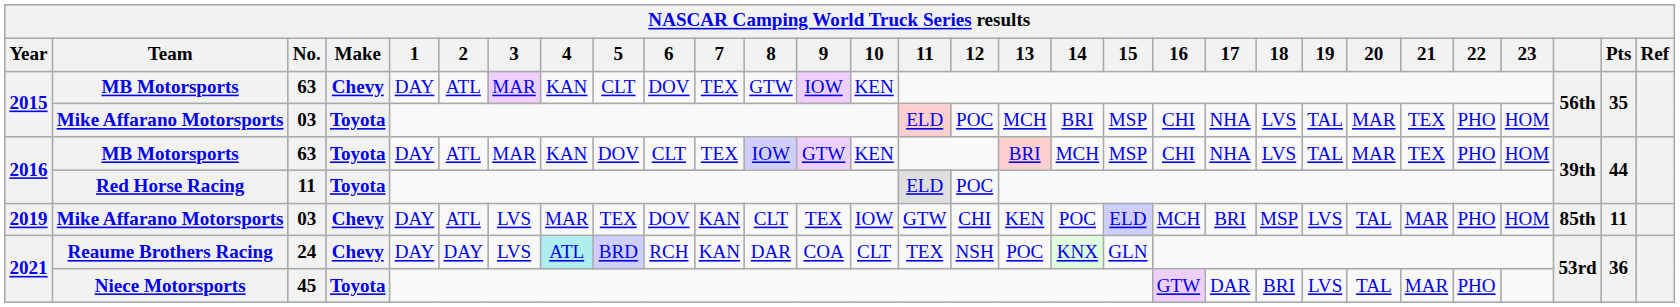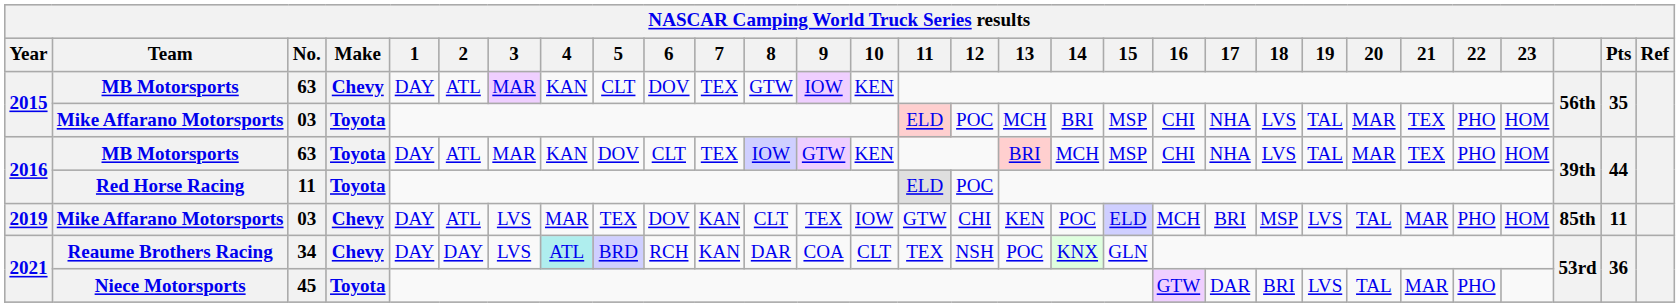Reaume Brothers Racing | No.: 24 -> 34
